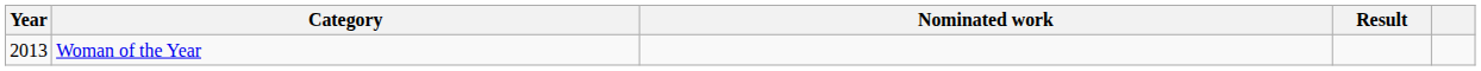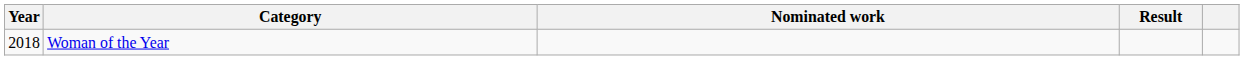Woman of the Year | Year: 2013 -> 2018
